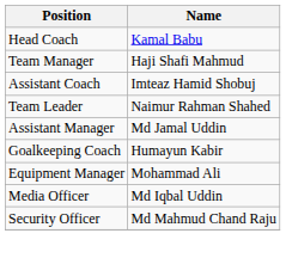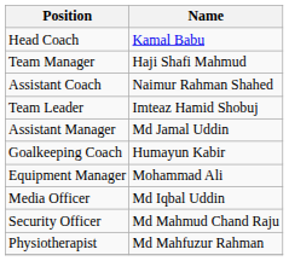Assistant Coach | Name: Imteaz Hamid Shobuj -> Naimur Rahman Shahed
Team Leader | Name: Naimur Rahman Shahed -> Imteaz Hamid Shobuj
+ row: Physiotherapist | Md Mahfuzur Rahman
